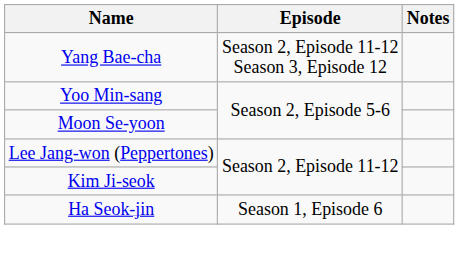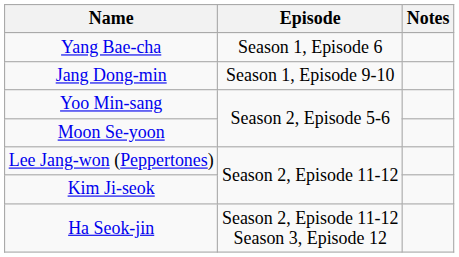Yang Bae-cha | Episode: Season 2, Episode 11-12 Season 3, Episode 12 -> Season 1, Episode 6
+ row: Jang Dong-min | Season 1, Episode 9-10
Ha Seok-jin | Episode: Season 1, Episode 6 -> Season 2, Episode 11-12 Season 3, Episode 12
